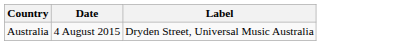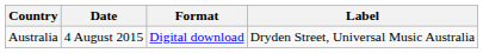+ column: Format | Digital download
